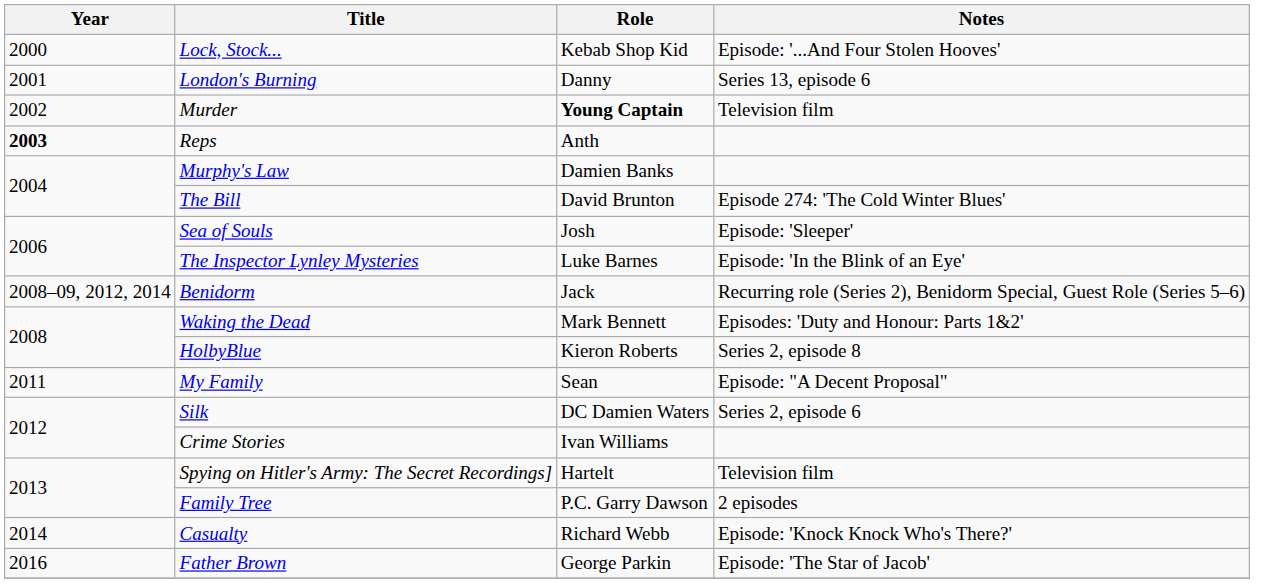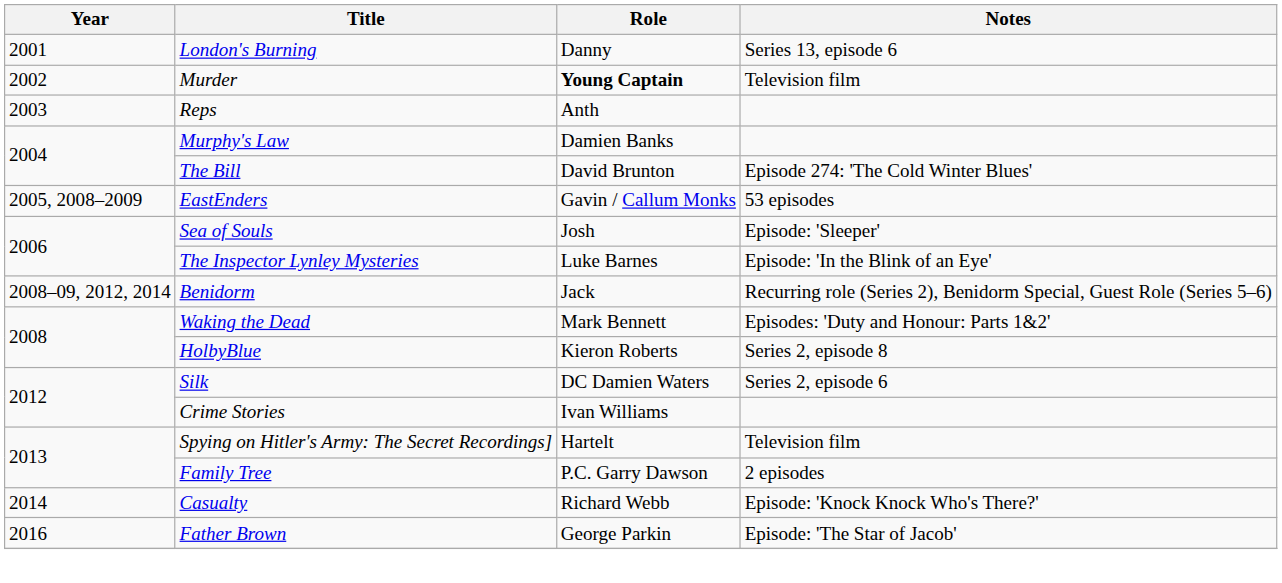- row: 2000 | Lock, Stock... | Kebab Shop Kid | Episode: '...And Four Stolen Hooves'
Reps | Year: bold -> normal
+ row: 2005, 2008–2009 | EastEnders | Gavin / Callum Monks | 53 episodes
- row: 2011 | My Family | Sean | Episode: "A Decent Proposal"
